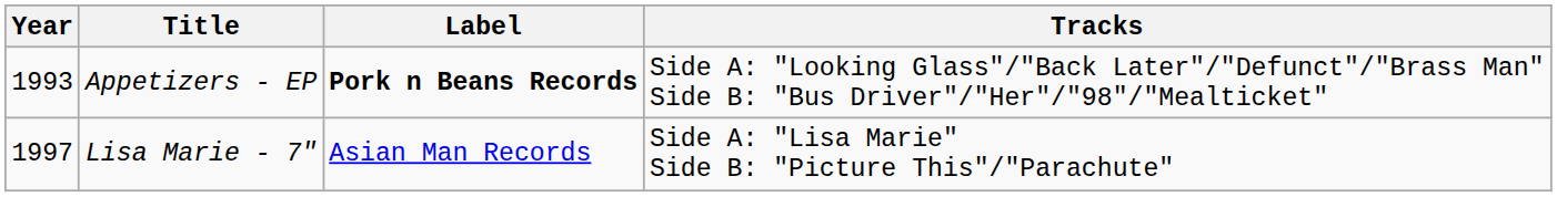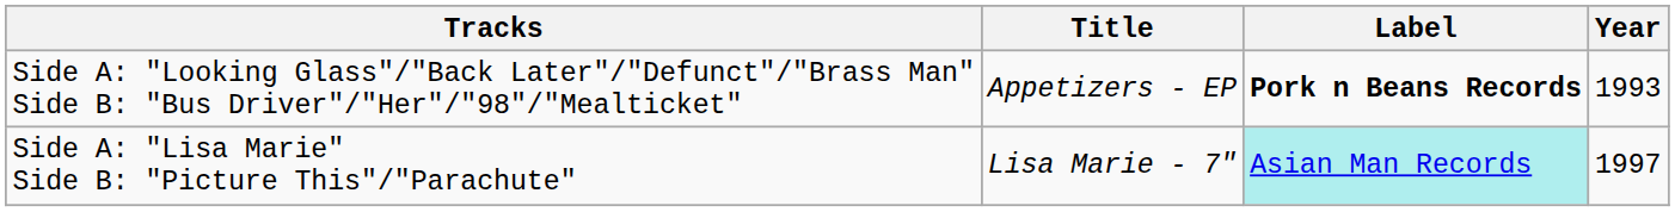columns swapped: Year <-> Tracks
Lisa Marie - 7" | Label: no background -> paleturquoise background
